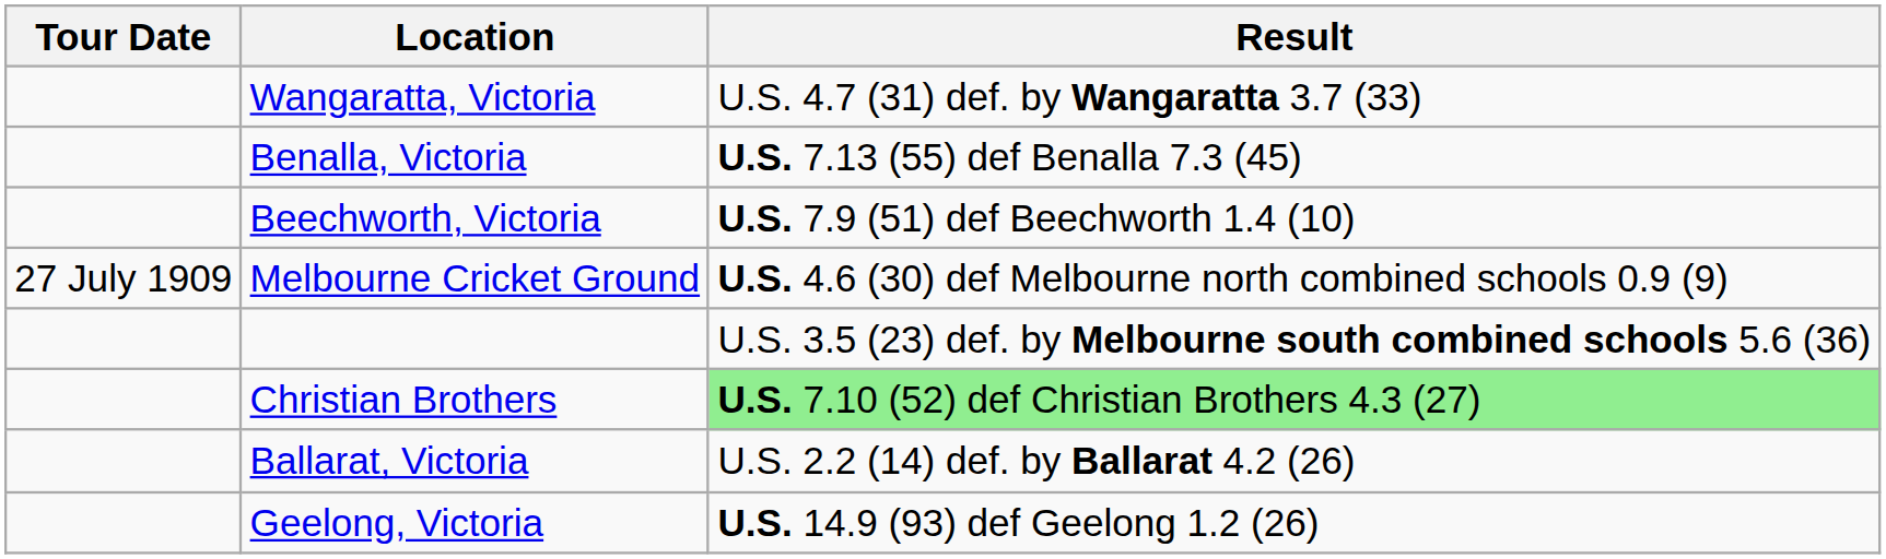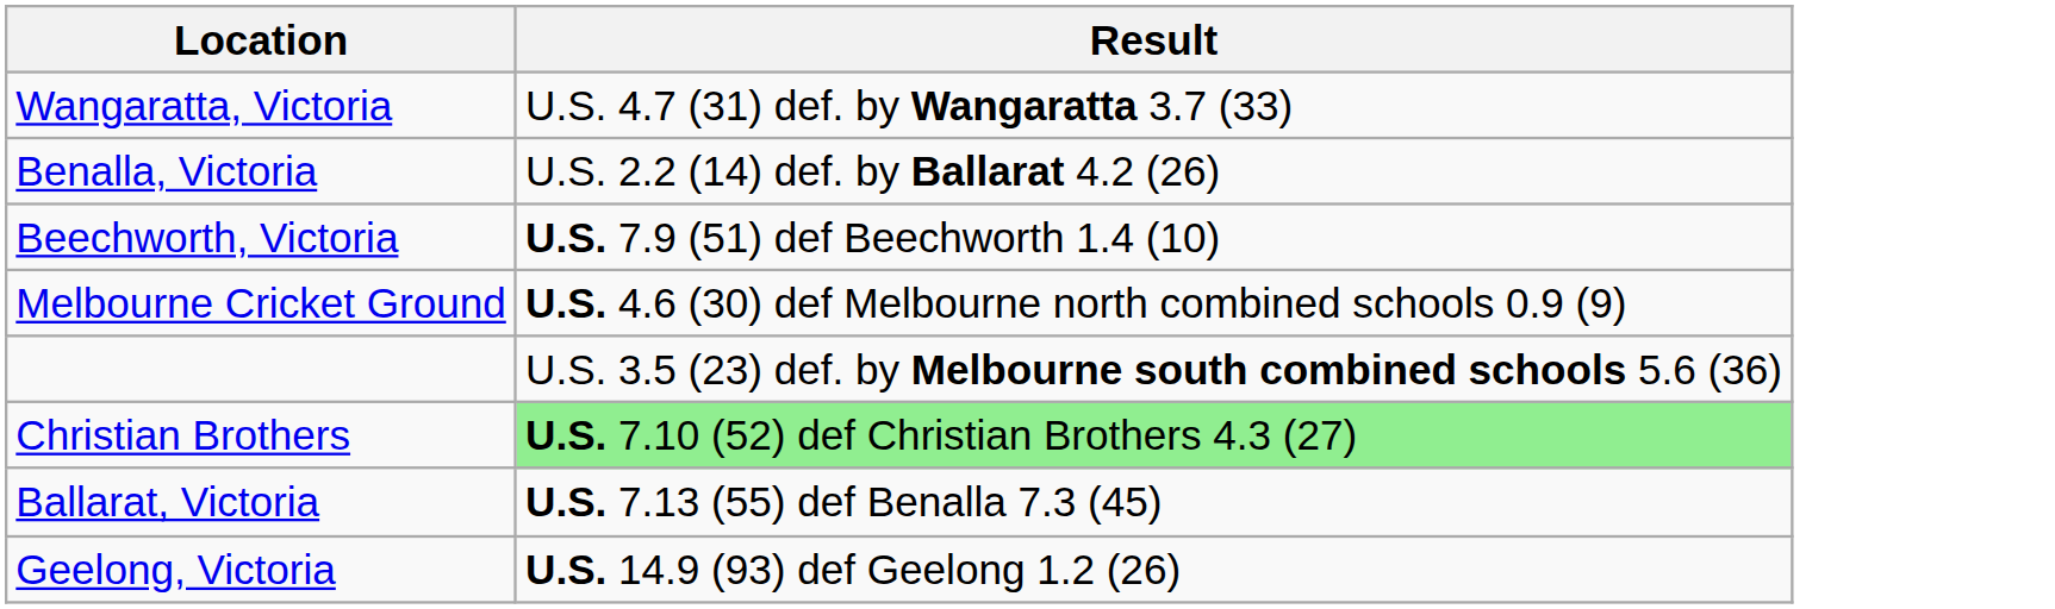- column: Tour Date | 27 July 1909
Benalla, Victoria | Result: U.S. 7.13 (55) def Benalla 7.3 (45) -> U.S. 2.2 (14) def. by Ballarat 4.2 (26)
Ballarat, Victoria | Result: U.S. 2.2 (14) def. by Ballarat 4.2 (26) -> U.S. 7.13 (55) def Benalla 7.3 (45)
